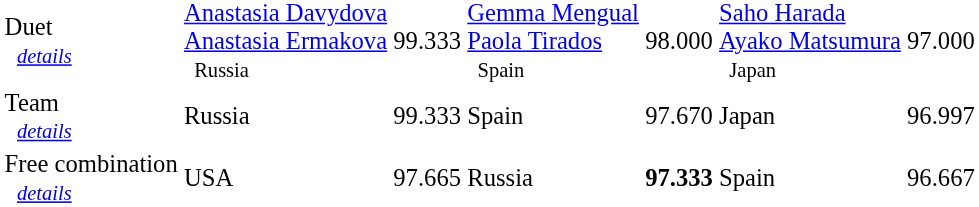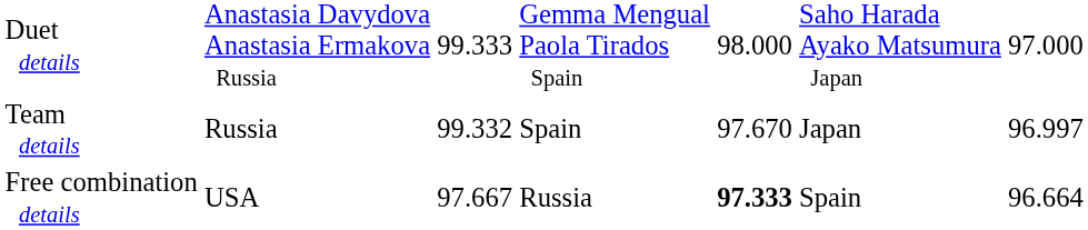Team details | column 3: 99.333 -> 99.332
Free combination details | column 3: 97.665 -> 97.667
Free combination details | column 7: 96.667 -> 96.664
